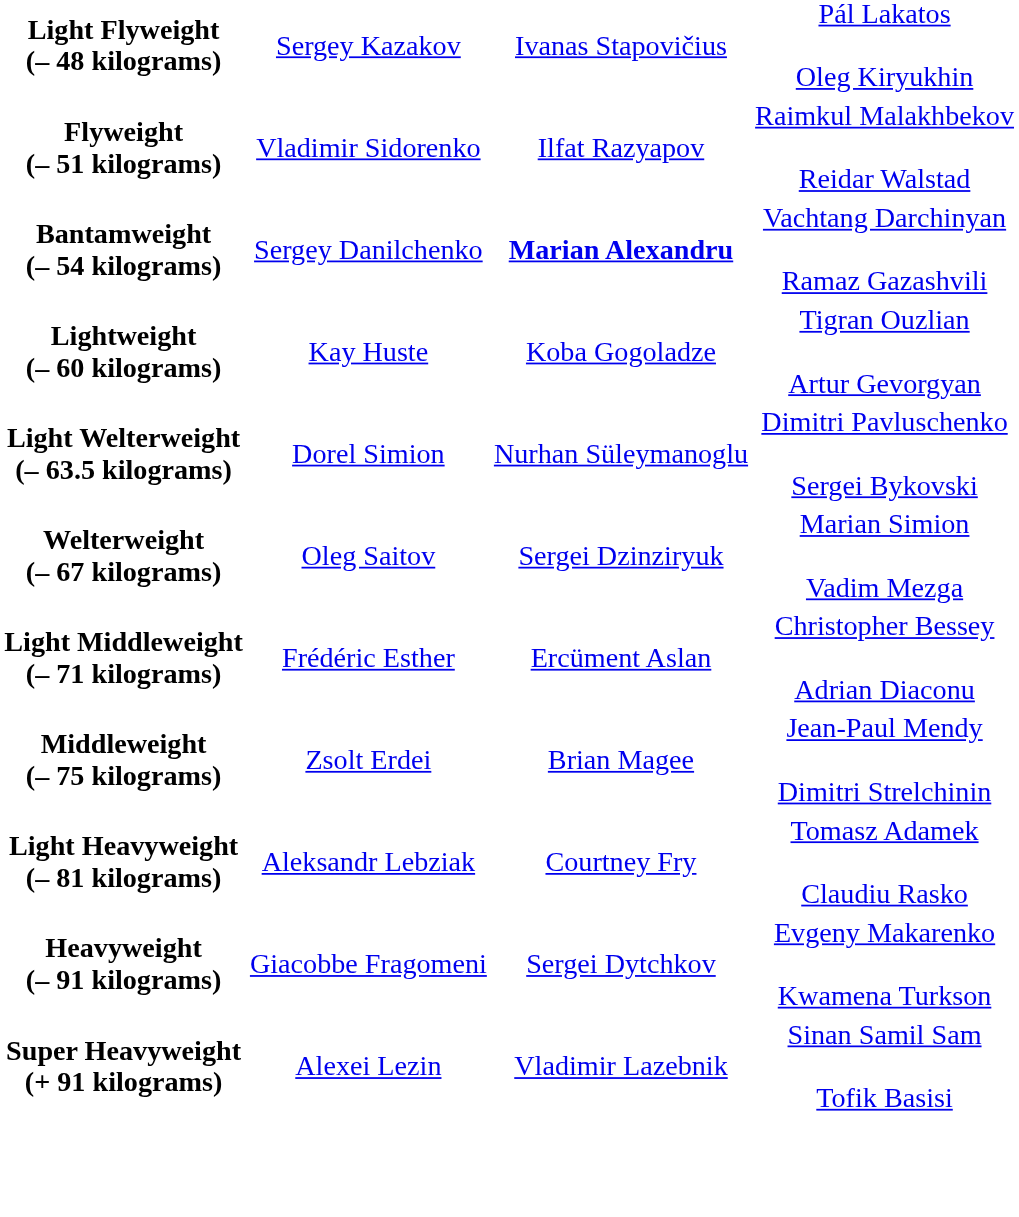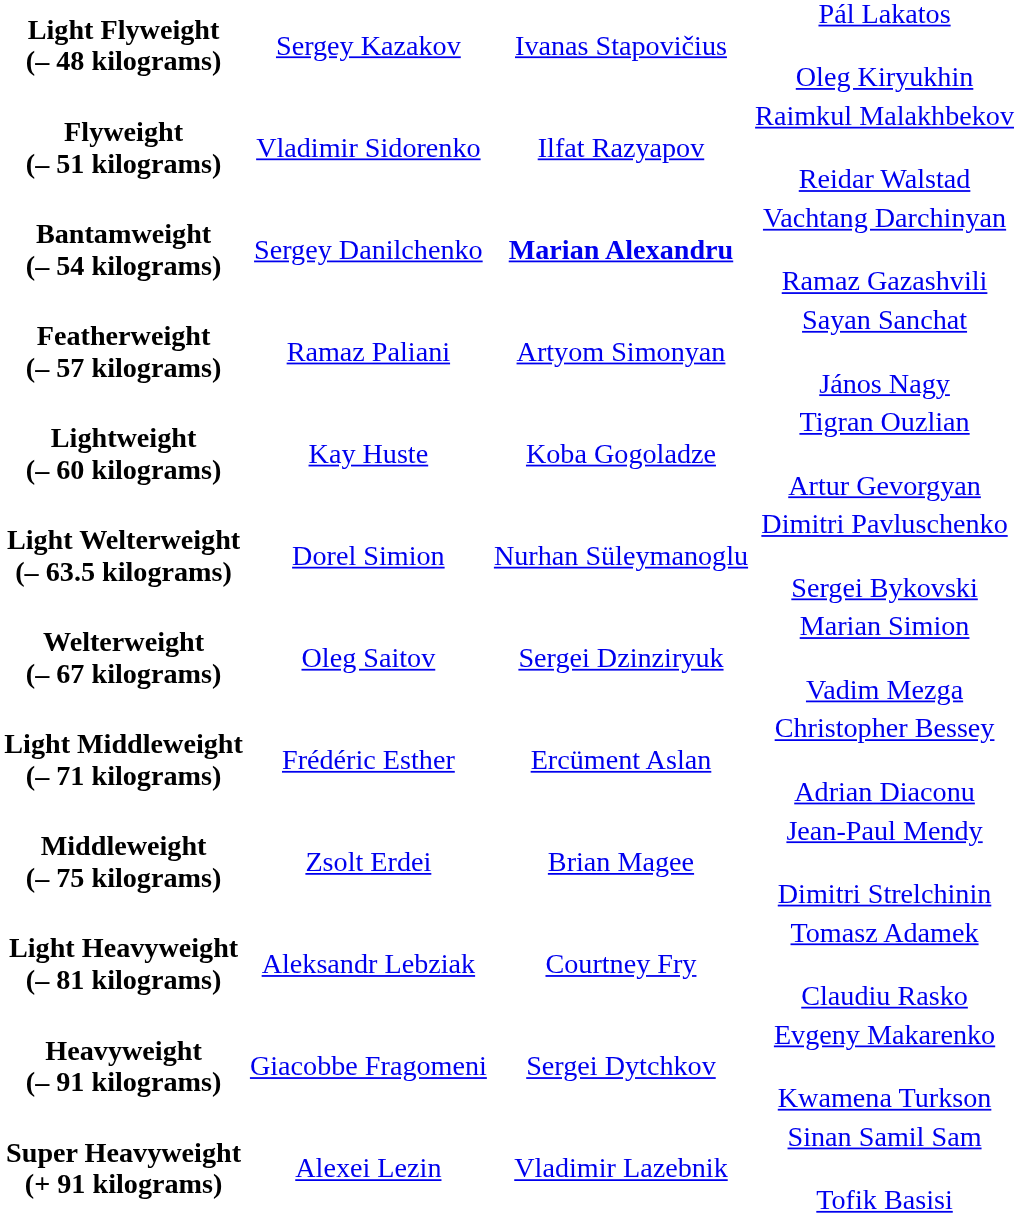+ row: Featherweight (– 57 kilograms) | Ramaz Paliani | Artyom Simonyan | Sayan Sanchat János Nagy
